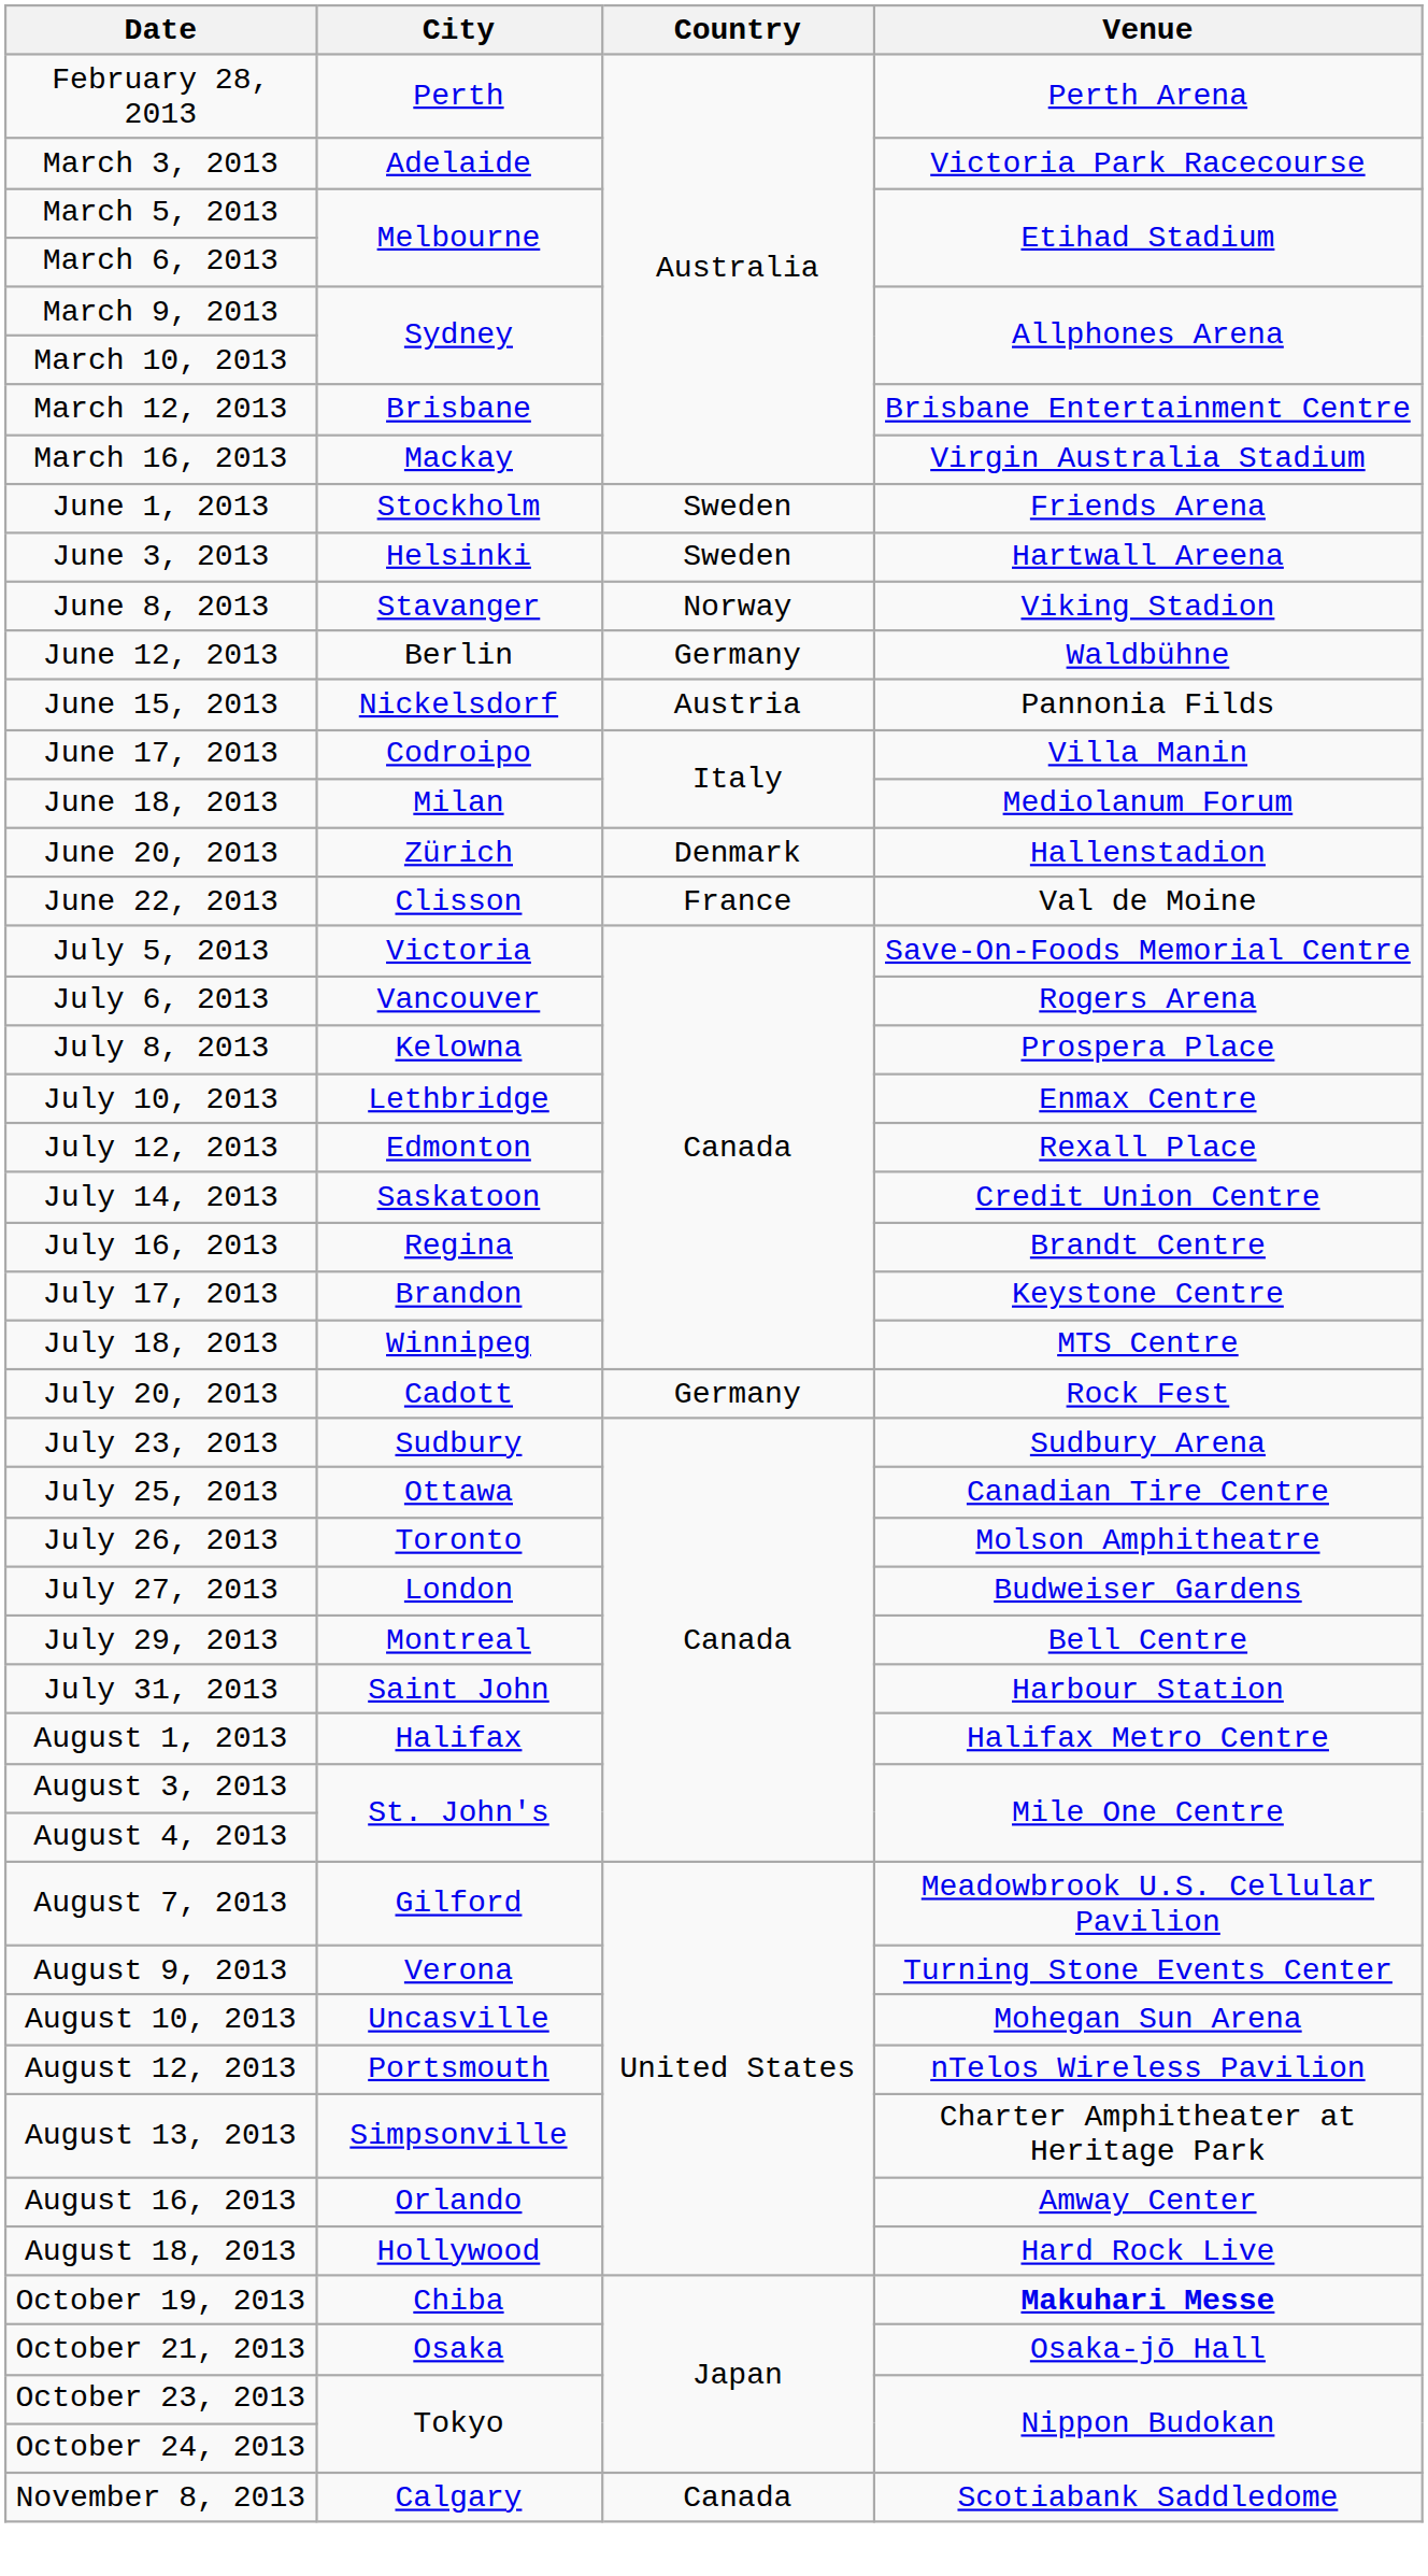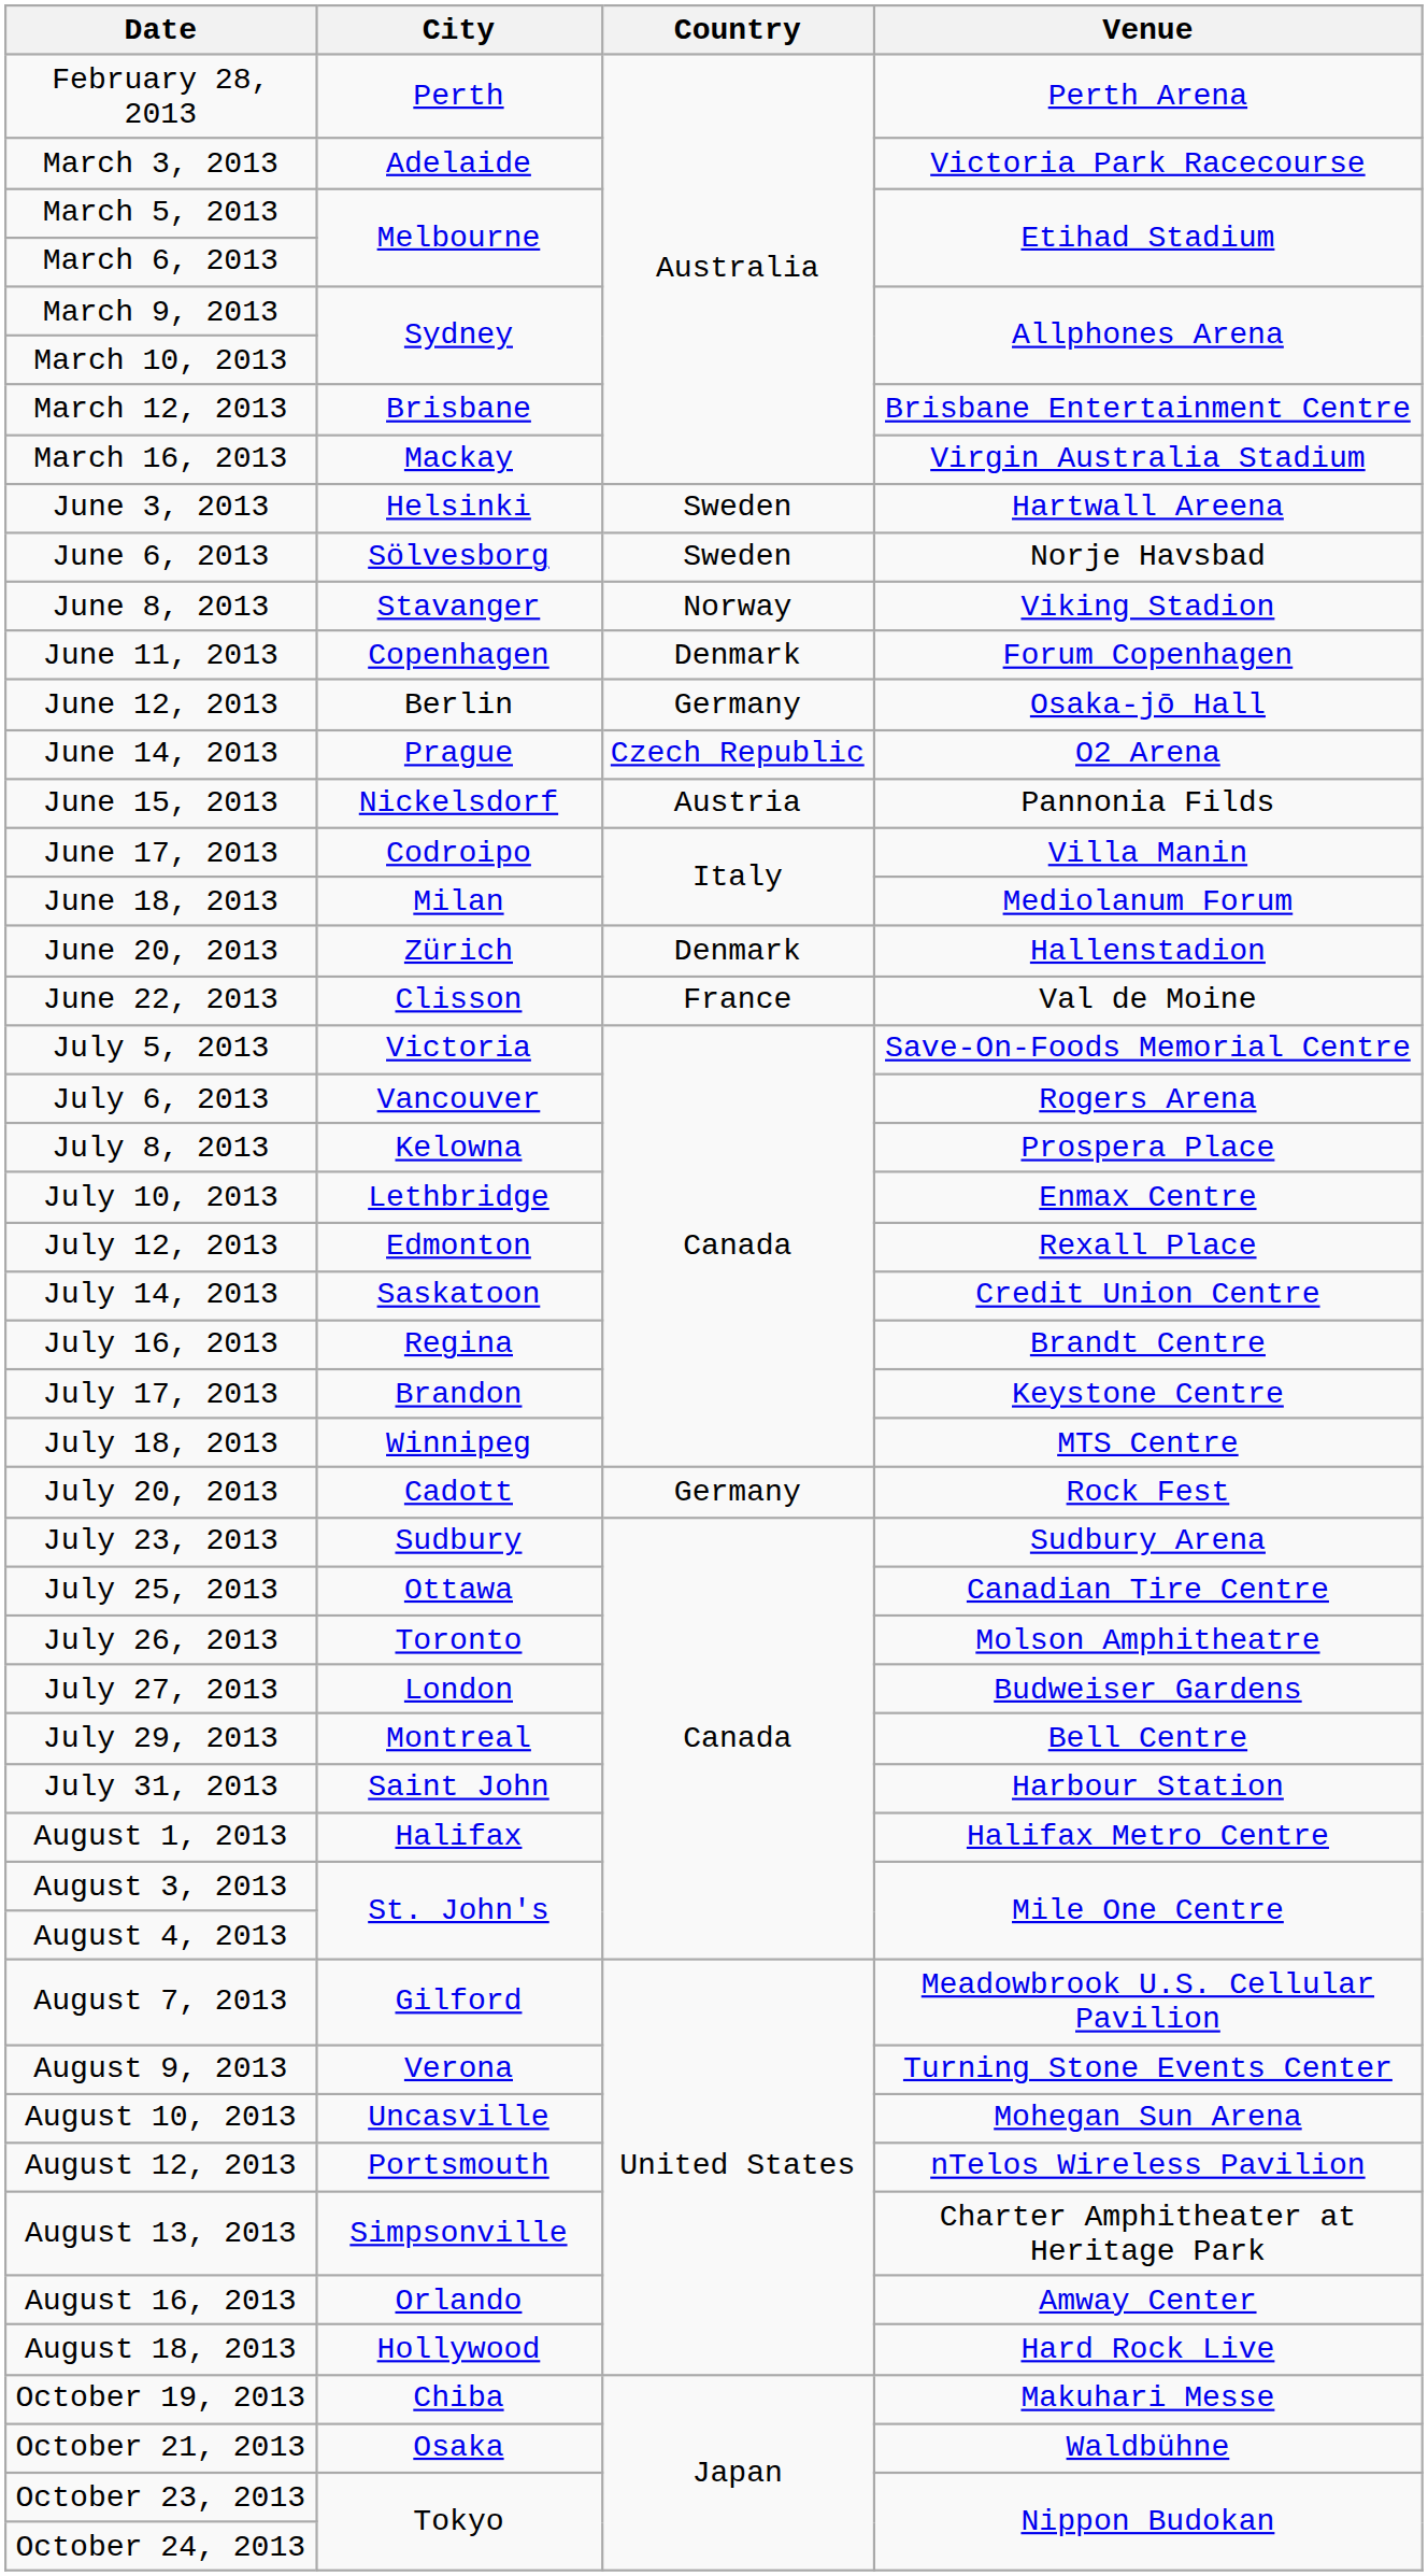- row: June 1, 2013 | Stockholm | Sweden | Friends Arena
+ row: June 6, 2013 | Sölvesborg | Sweden | Norje Havsbad
+ row: June 11, 2013 | Copenhagen | Denmark | Forum Copenhagen
June 12, 2013 | Venue: Waldbühne -> Osaka-jō Hall
+ row: June 14, 2013 | Prague | Czech Republic | O2 Arena
October 19, 2013 | Venue: bold -> normal
October 21, 2013 | Venue: Osaka-jō Hall -> Waldbühne
- row: November 8, 2013 | Calgary | Canada | Scotiabank Saddledome
